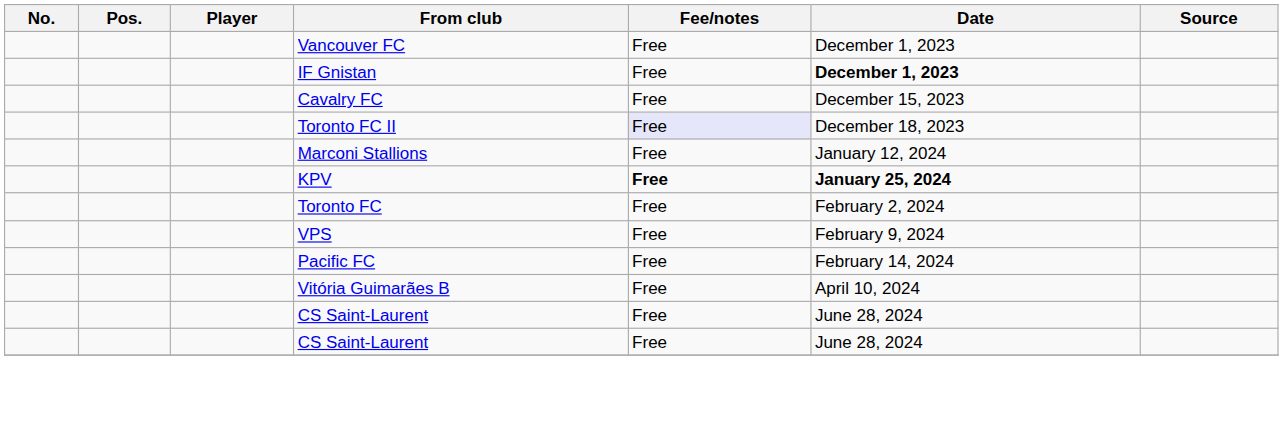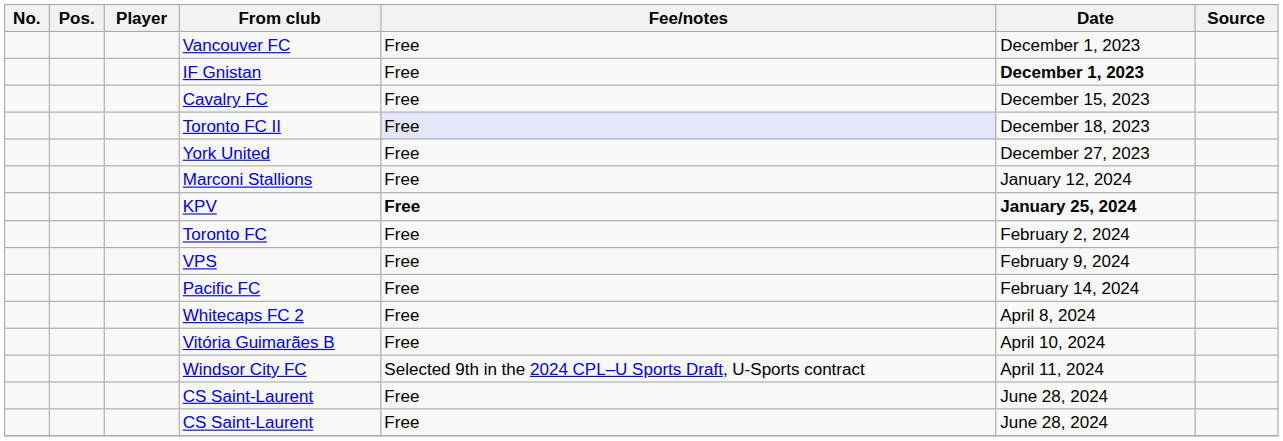+ row: York United | Free | December 27, 2023
+ row: Whitecaps FC 2 | Free | April 8, 2024
+ row: Windsor City FC | Selected 9th in the 2024 CPL–U Sports Draft, U-Sports contract | April 11, 2024
